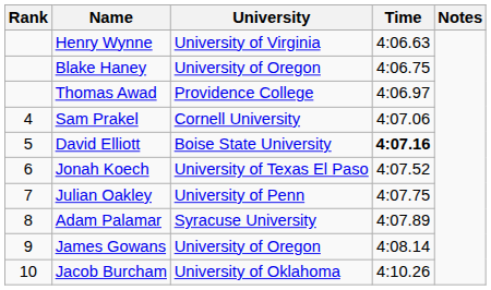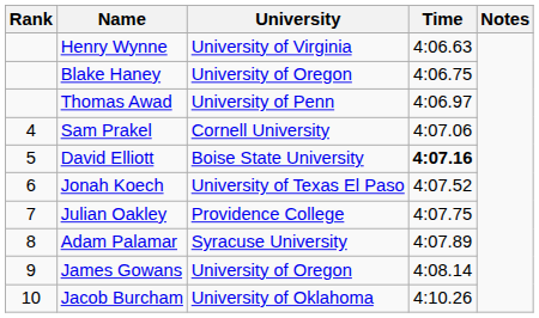Thomas Awad | University: Providence College -> University of Penn
Julian Oakley | University: University of Penn -> Providence College
